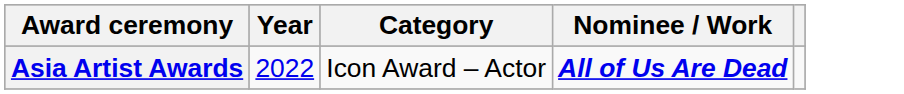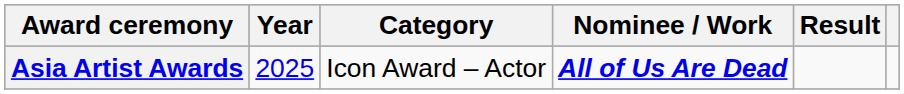+ column: Result
Asia Artist Awards | Year: 2022 -> 2025
